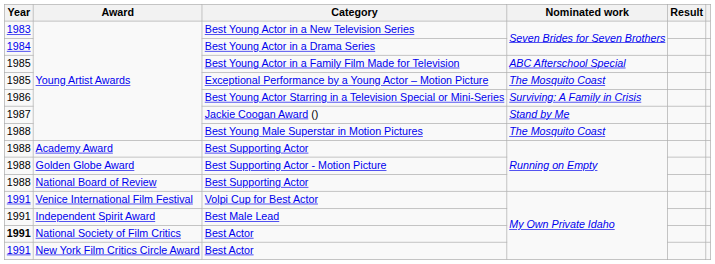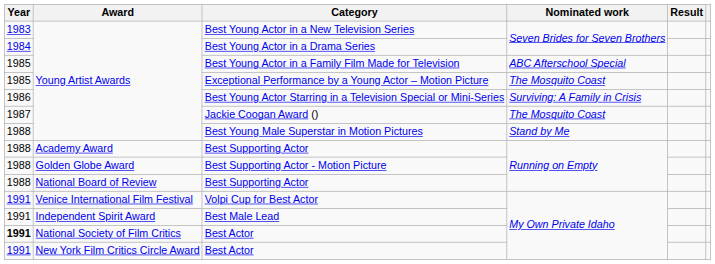Jackie Coogan Award () | Nominated work: Stand by Me -> The Mosquito Coast
Best Young Male Superstar in Motion Pictures | Nominated work: The Mosquito Coast -> Stand by Me
